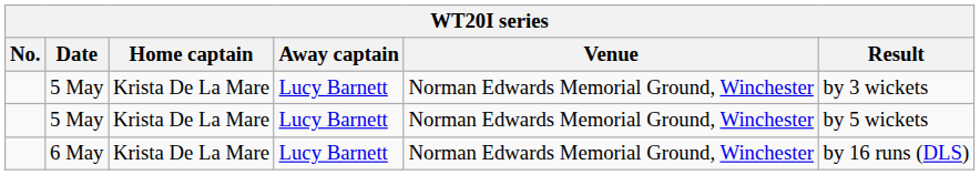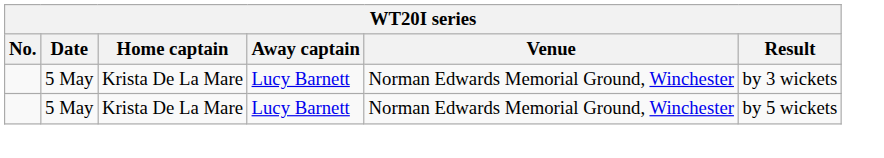- row: 6 May | Krista De La Mare | Lucy Barnett | Norman Edwards Memorial Ground, Winchester | by 16 runs (DLS)
